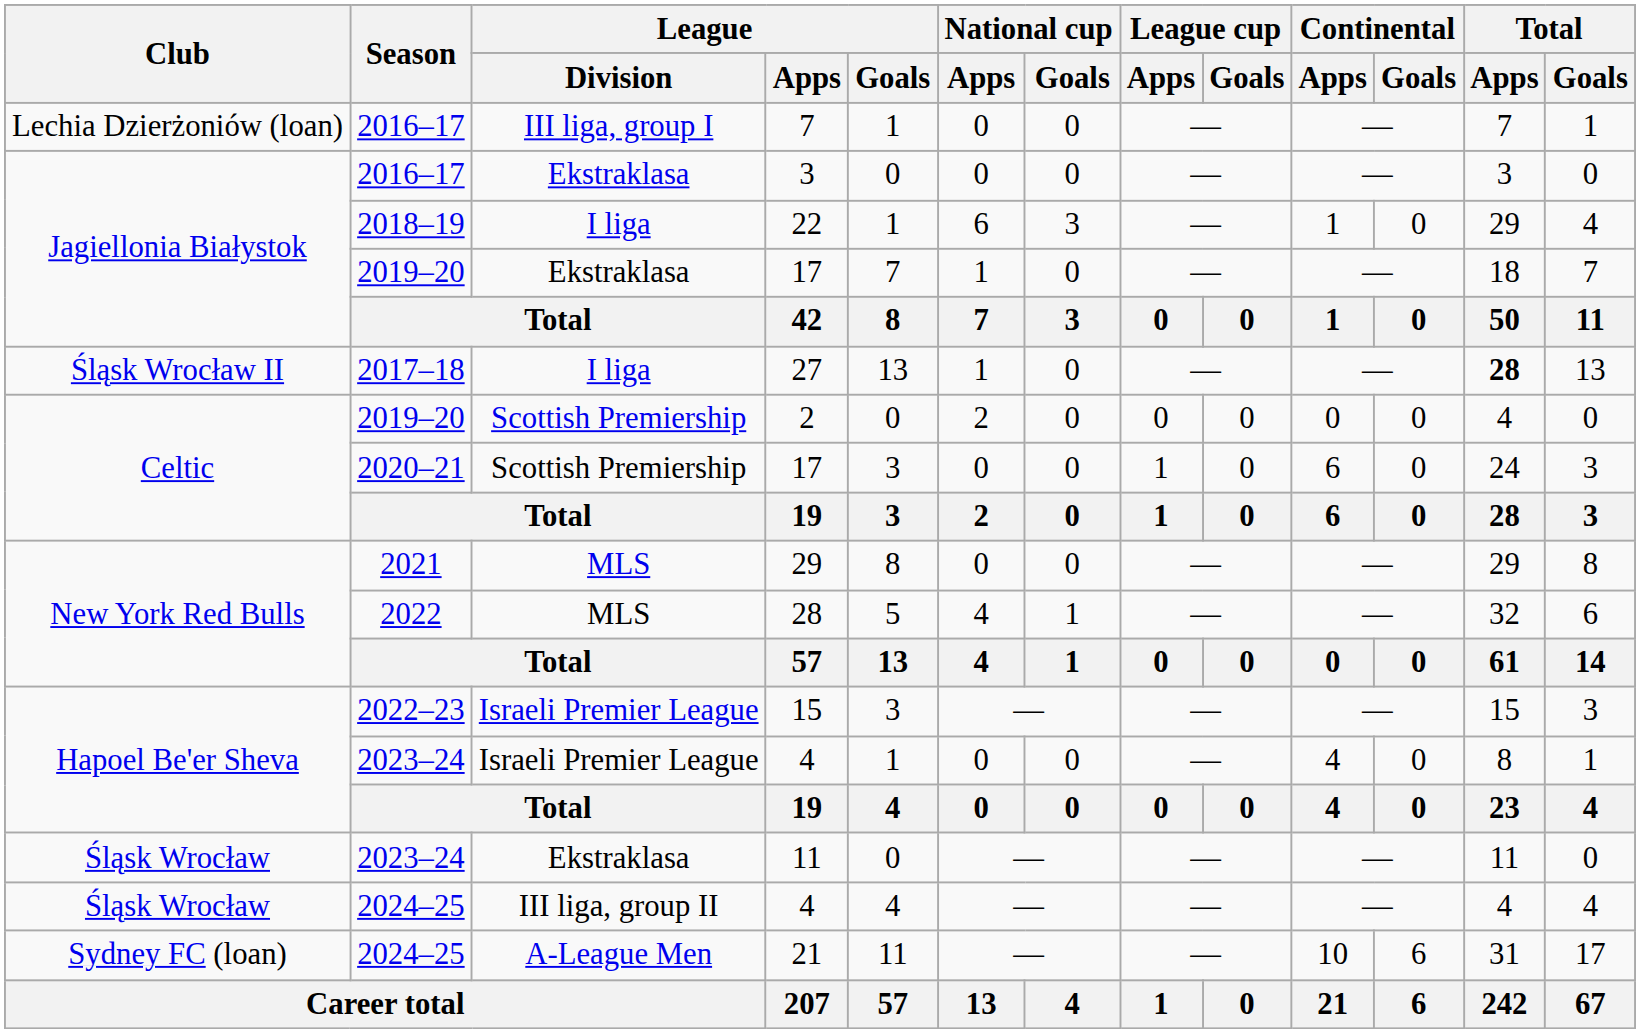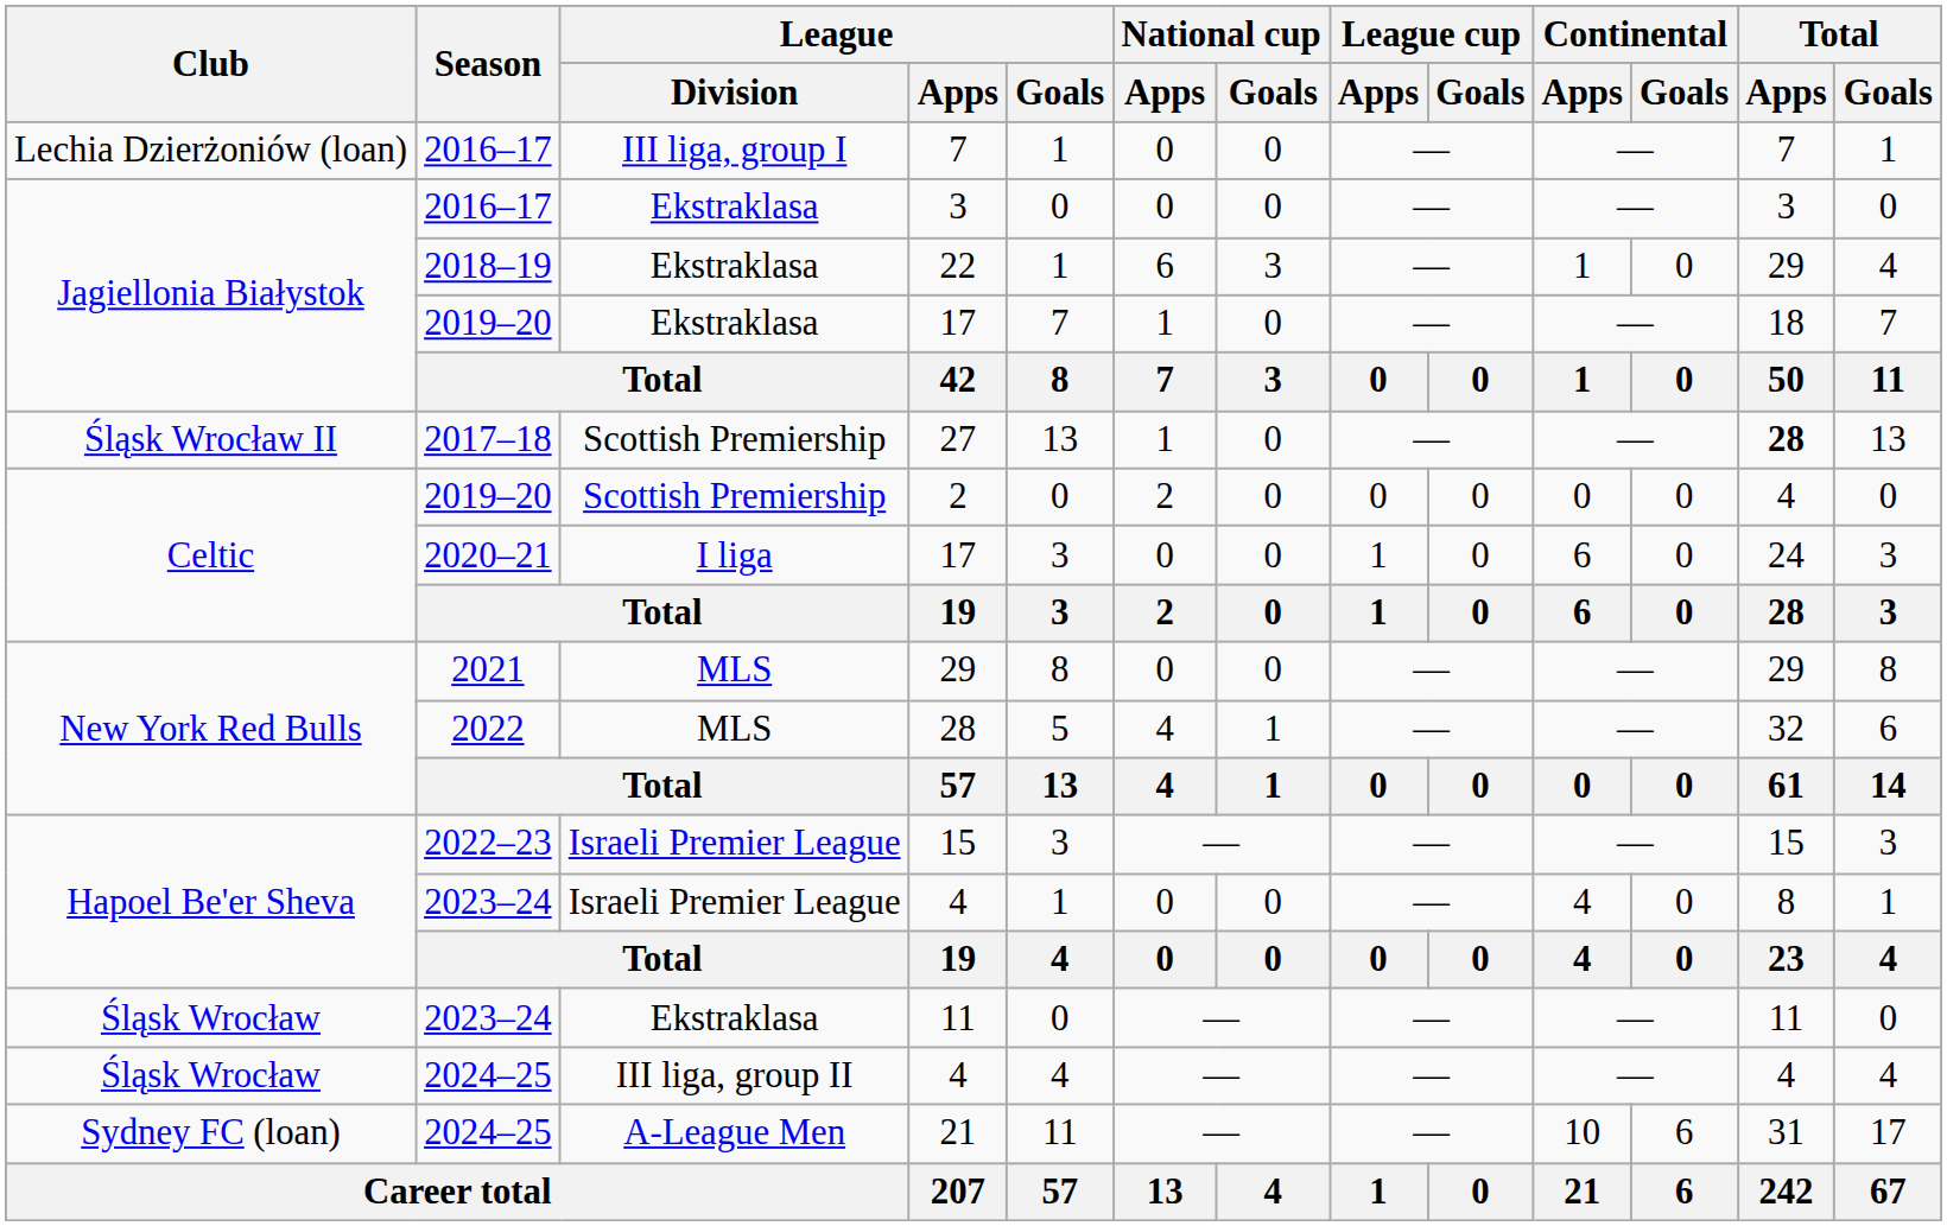22 | League / Division: I liga -> Ekstraklasa
27 | League / Division: I liga -> Scottish Premiership
2020–21 / 17 | League / Division: Scottish Premiership -> I liga
